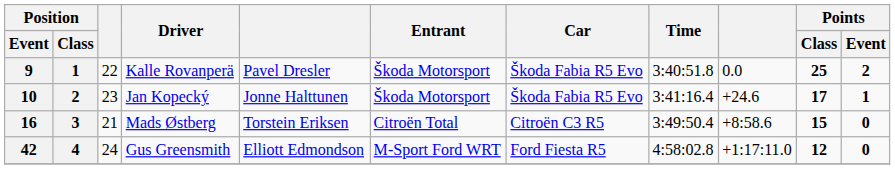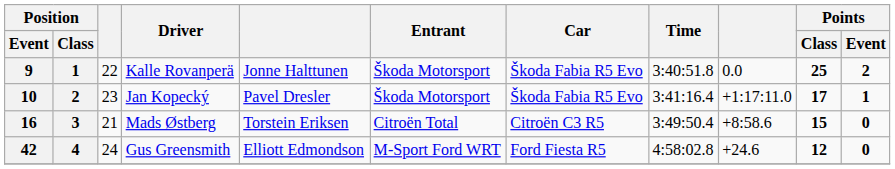Kalle Rovanperä | column 5: Pavel Dresler -> Jonne Halttunen
Jan Kopecký | column 5: Jonne Halttunen -> Pavel Dresler
Jan Kopecký | column 9: +24.6 -> +1:17:11.0
Gus Greensmith | column 9: +1:17:11.0 -> +24.6
